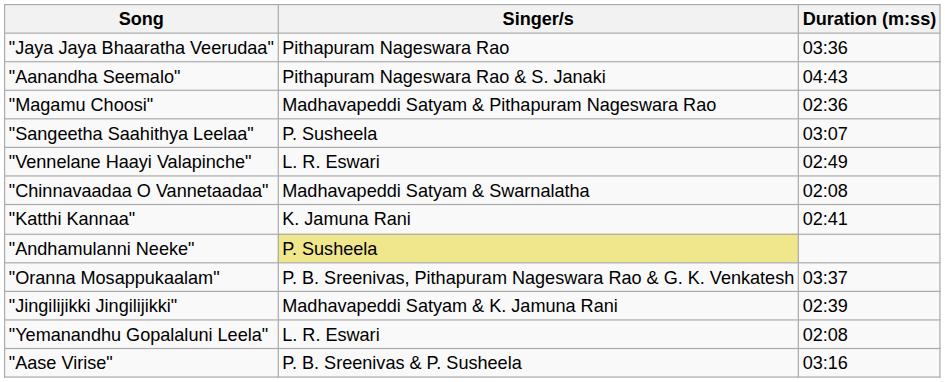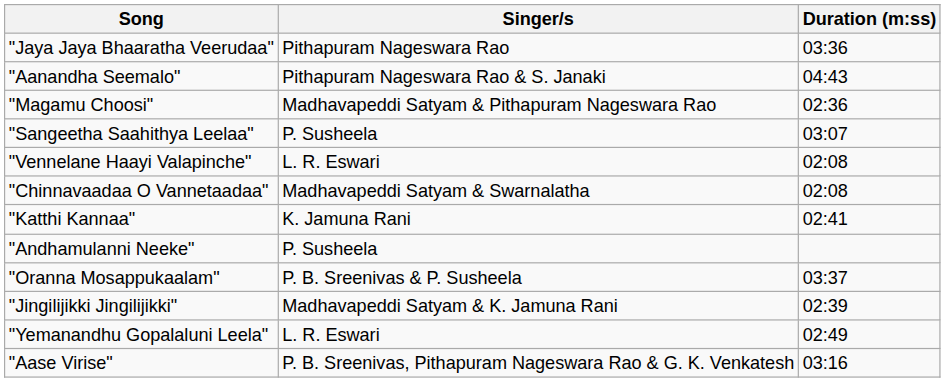"Vennelane Haayi Valapinche" | Duration (m:ss): 02:49 -> 02:08
"Andhamulanni Neeke" | Singer/s: khaki background -> no background
"Oranna Mosappukaalam" | Singer/s: P. B. Sreenivas, Pithapuram Nageswara Rao & G. K. Venkatesh -> P. B. Sreenivas & P. Susheela
"Yemanandhu Gopalaluni Leela" | Duration (m:ss): 02:08 -> 02:49
"Aase Virise" | Singer/s: P. B. Sreenivas & P. Susheela -> P. B. Sreenivas, Pithapuram Nageswara Rao & G. K. Venkatesh
